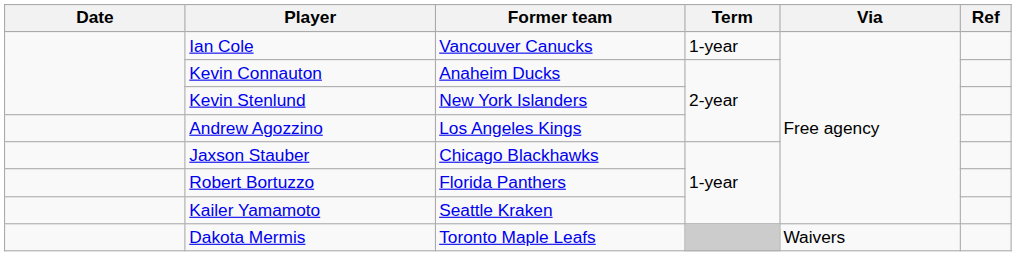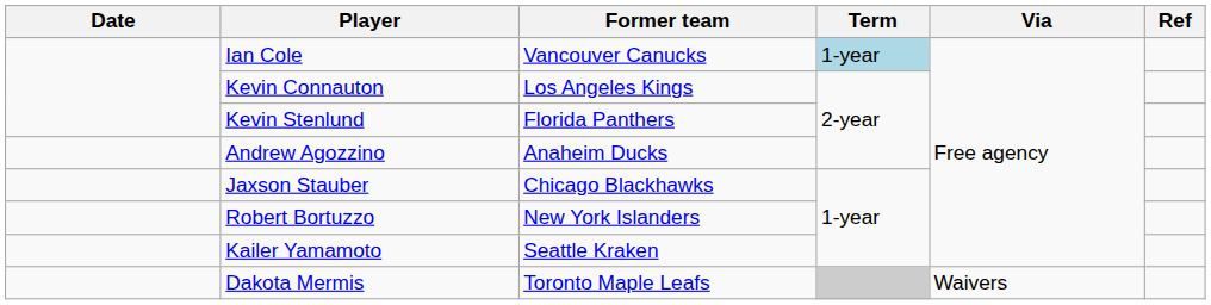Ian Cole | Term: no background -> lightblue background
Kevin Connauton | Former team: Anaheim Ducks -> Los Angeles Kings
Kevin Stenlund | Former team: New York Islanders -> Florida Panthers
Andrew Agozzino | Former team: Los Angeles Kings -> Anaheim Ducks
Robert Bortuzzo | Former team: Florida Panthers -> New York Islanders
